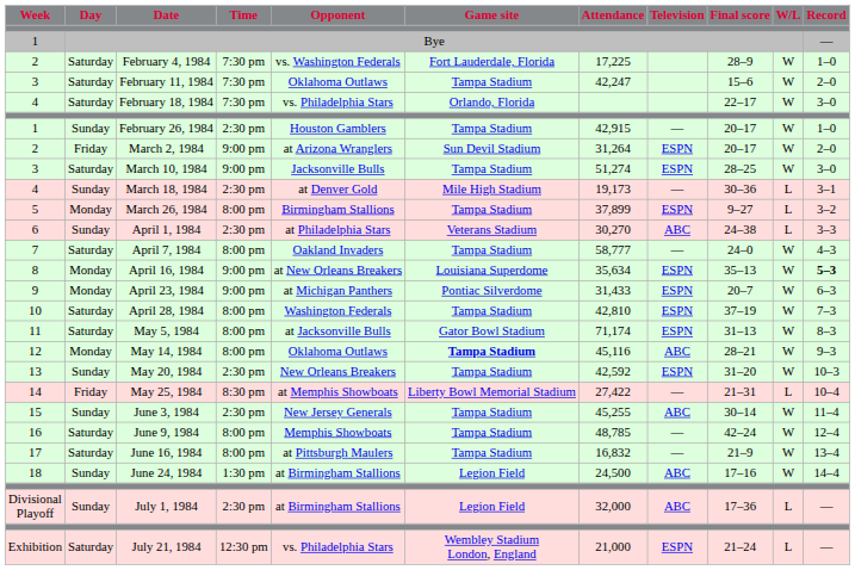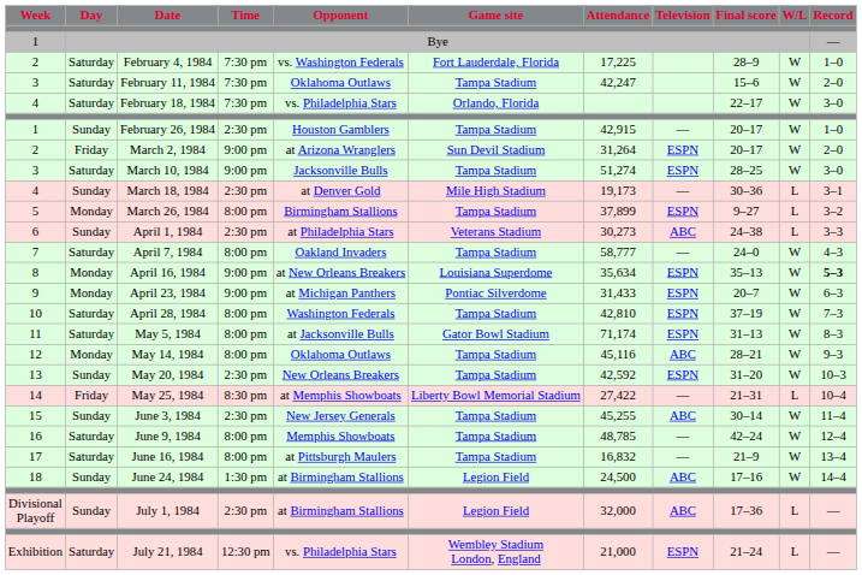April 1, 1984 | Attendance: 30,270 -> 30,273
May 14, 1984 | Game site: bold -> normal
